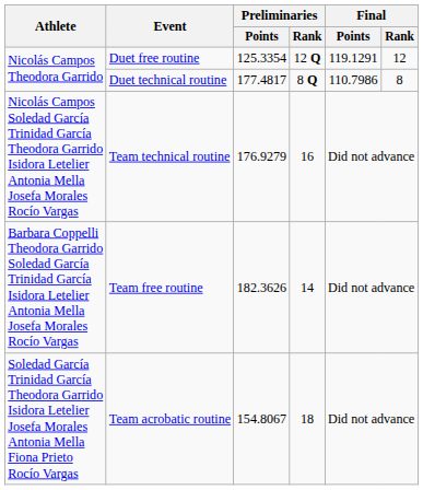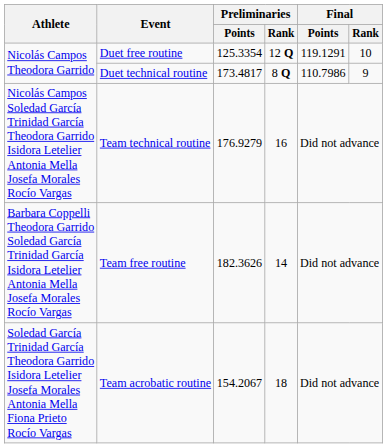Duet free routine | Final / Rank: 12 -> 10
Duet technical routine | Preliminaries / Points: 177.4817 -> 173.4817
Duet technical routine | Final / Rank: 8 -> 9
Team acrobatic routine | Preliminaries / Points: 154.8067 -> 154.2067
